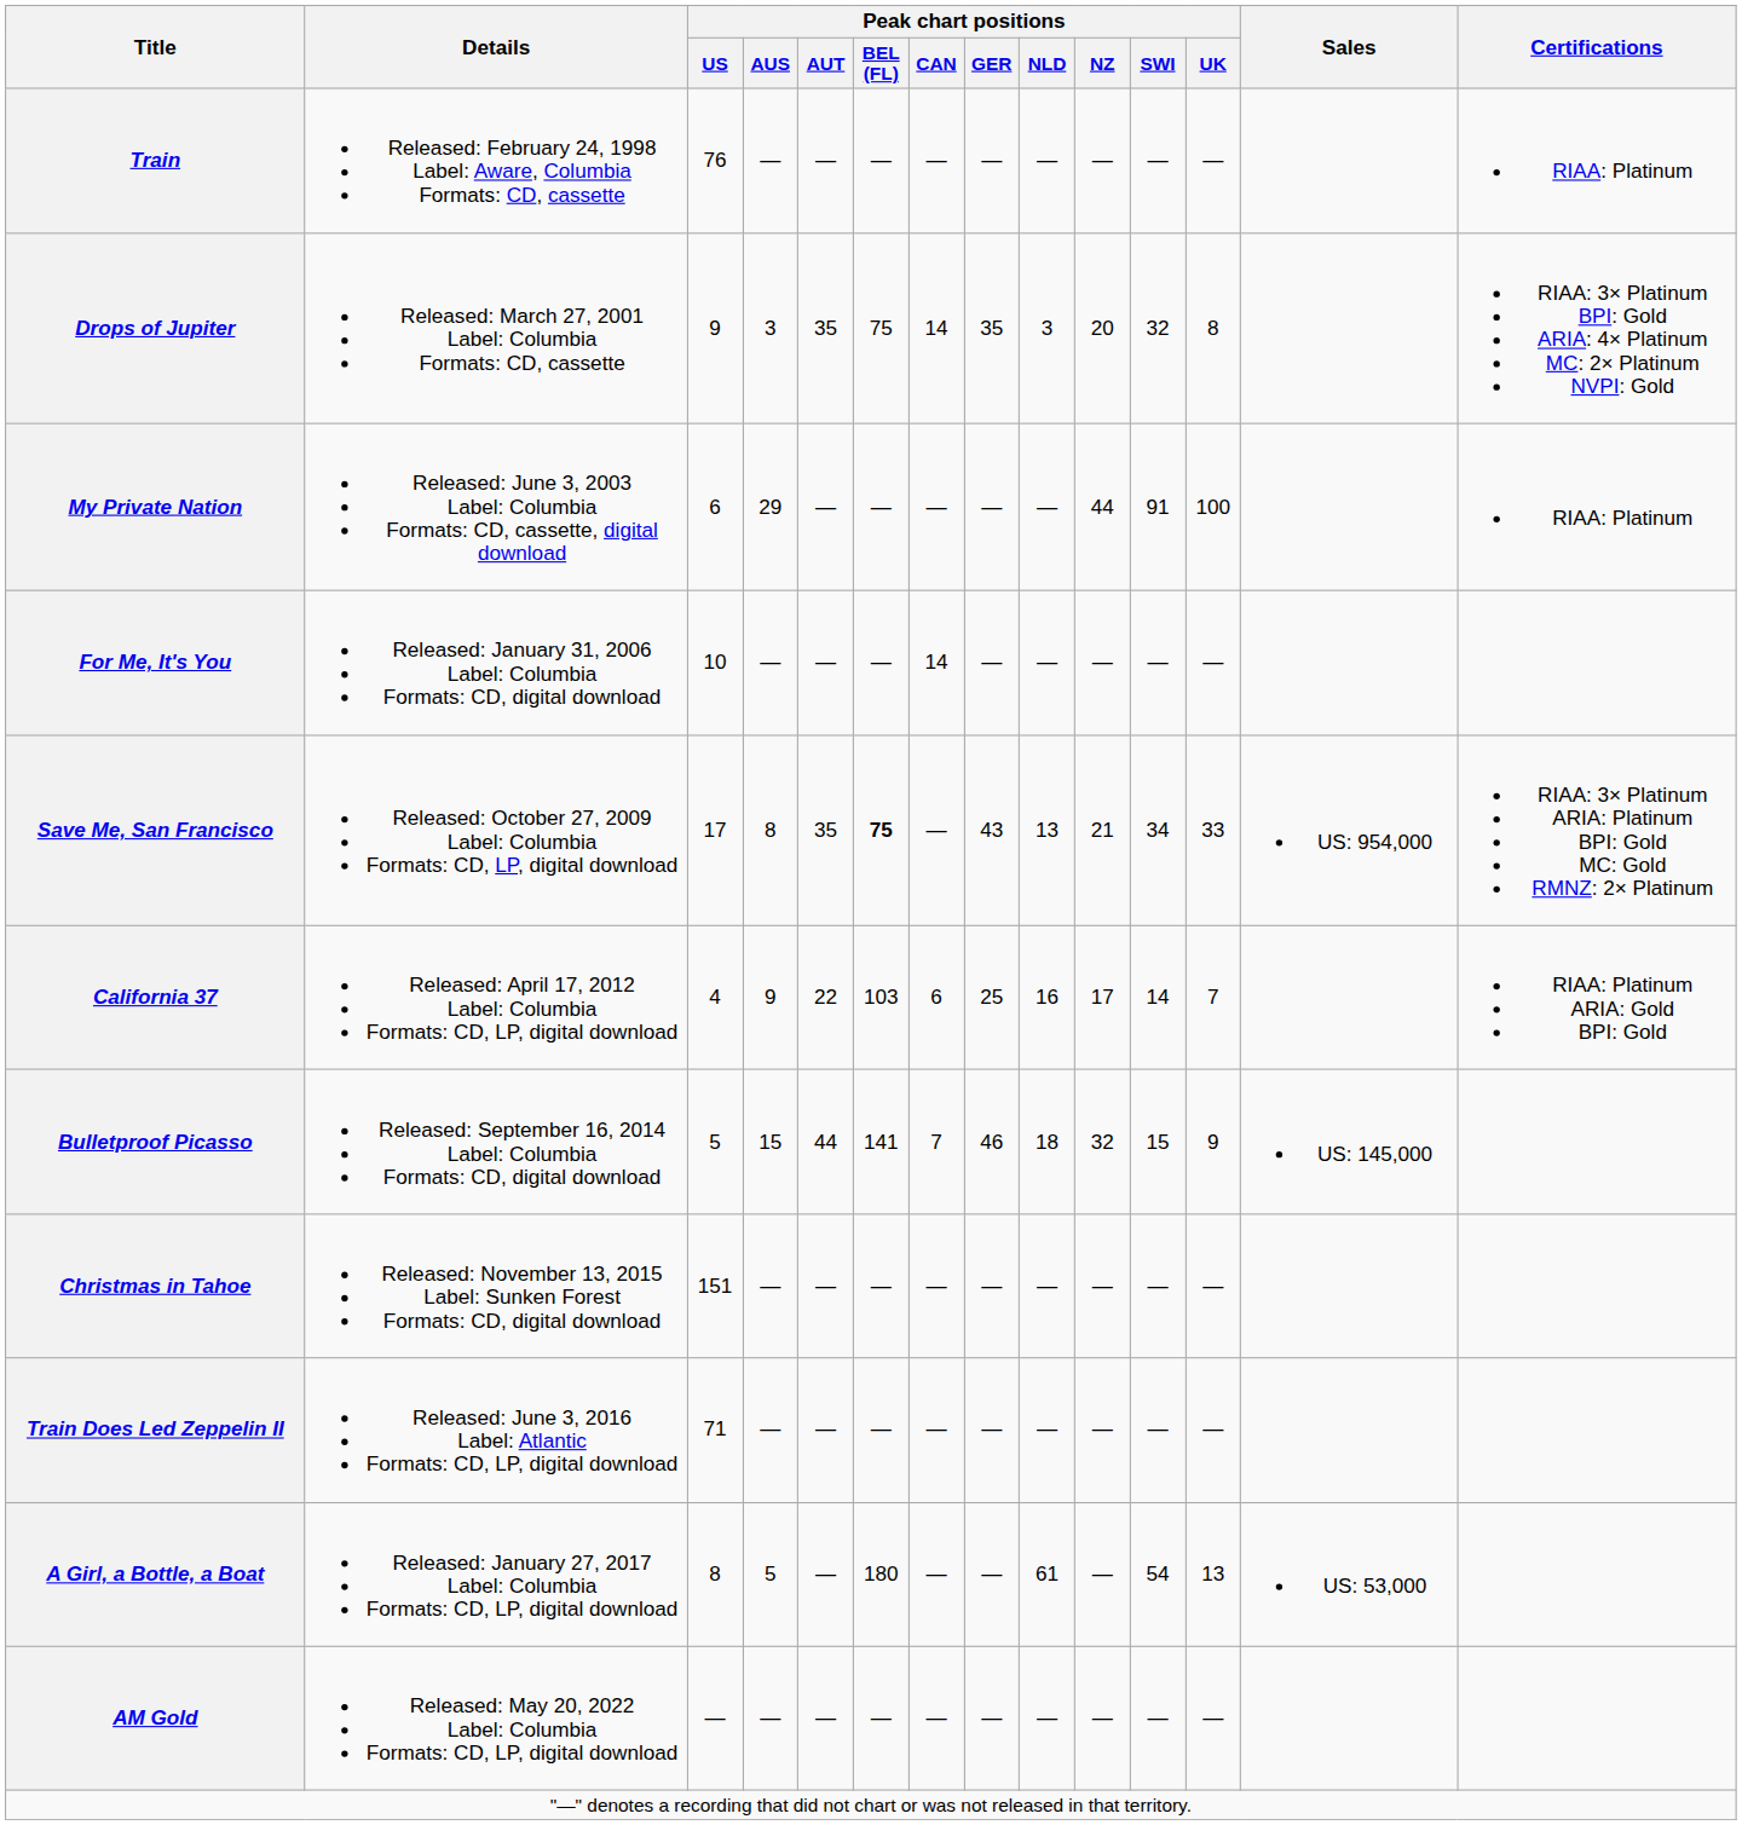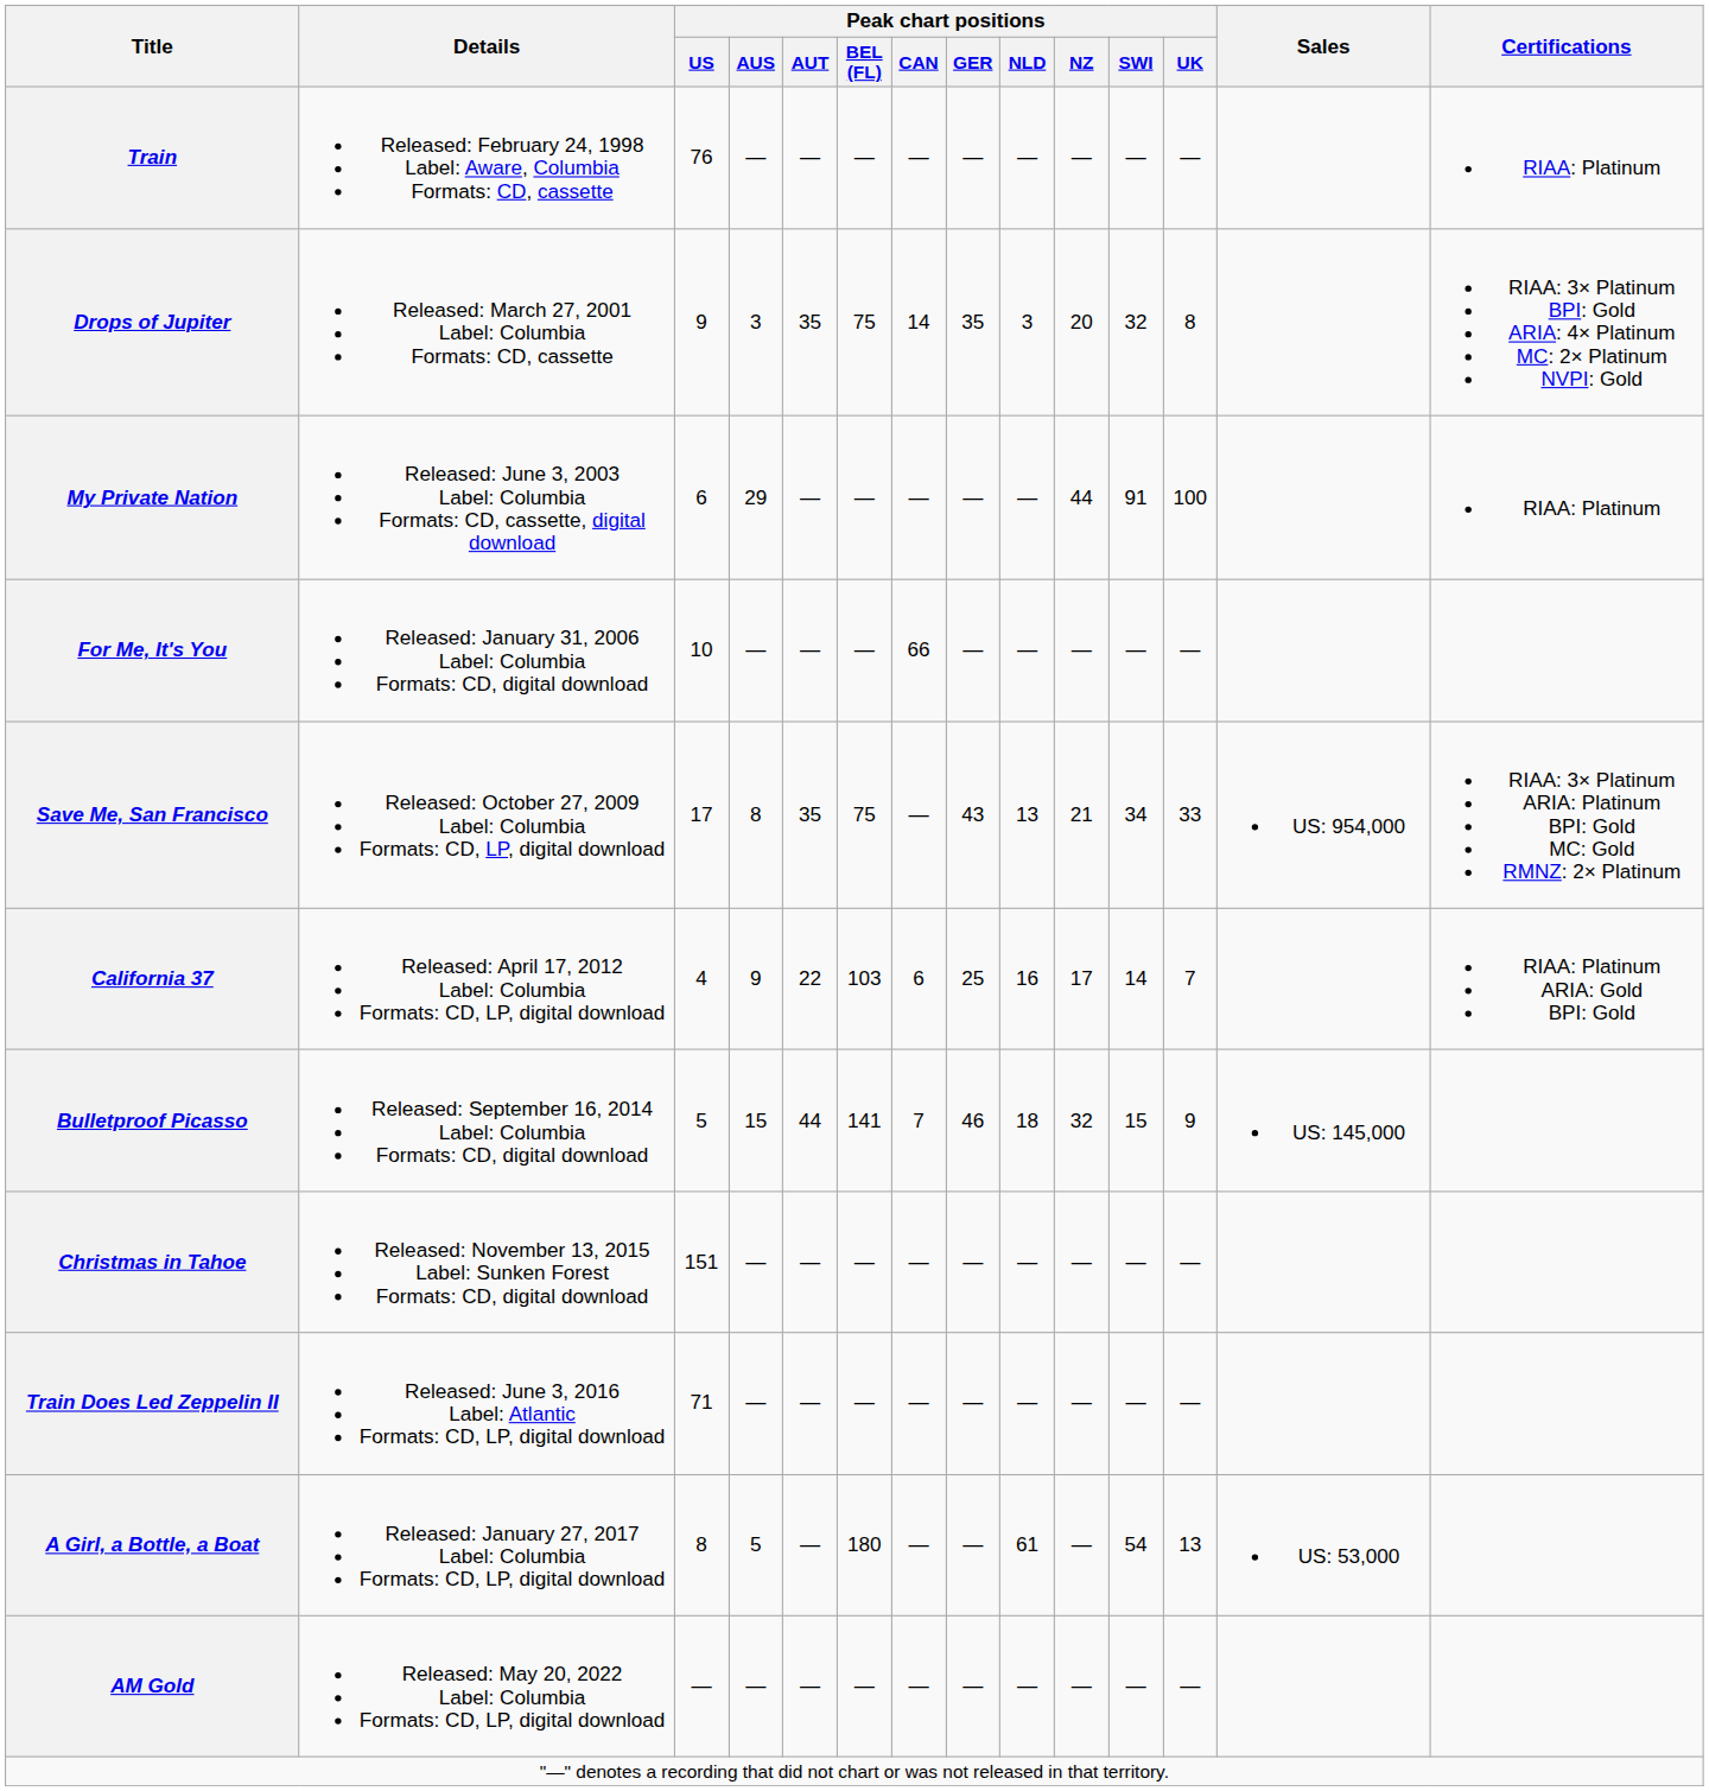For Me, It's You | Peak chart positions / CAN: 14 -> 66
Save Me, San Francisco | Peak chart positions / BEL (FL): bold -> normal
